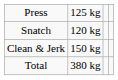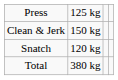rows swapped: Snatch <-> Clean & Jerk
